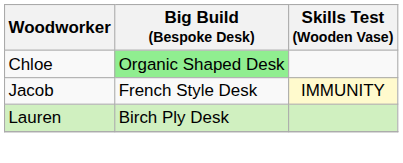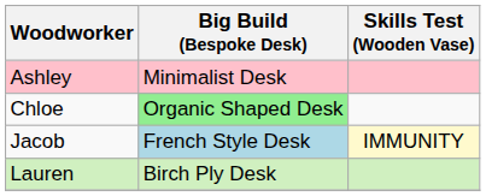+ row: Ashley | Minimalist Desk
Jacob | Big Build (Bespoke Desk): no background -> lightblue background
